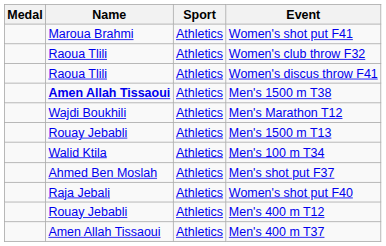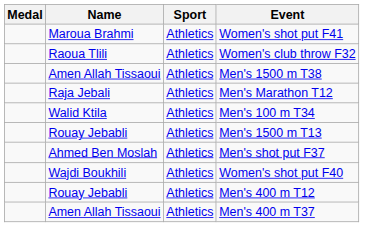- row: Raoua Tlili | Athletics | Women's discus throw F41
Men's 1500 m T38 | Name: bold -> normal
Men's Marathon T12 | Name: Wajdi Boukhili -> Raja Jebali
rows swapped: Men's 1500 m T13 <-> Men's 100 m T34
Women's shot put F40 | Name: Raja Jebali -> Wajdi Boukhili
